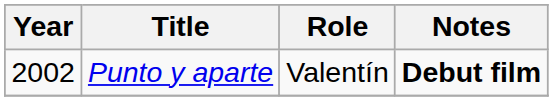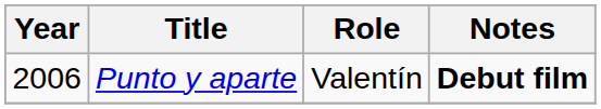Punto y aparte | Year: 2002 -> 2006
